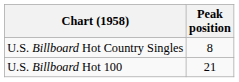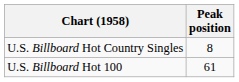U.S. Billboard Hot 100 | Peak position: 21 -> 61
